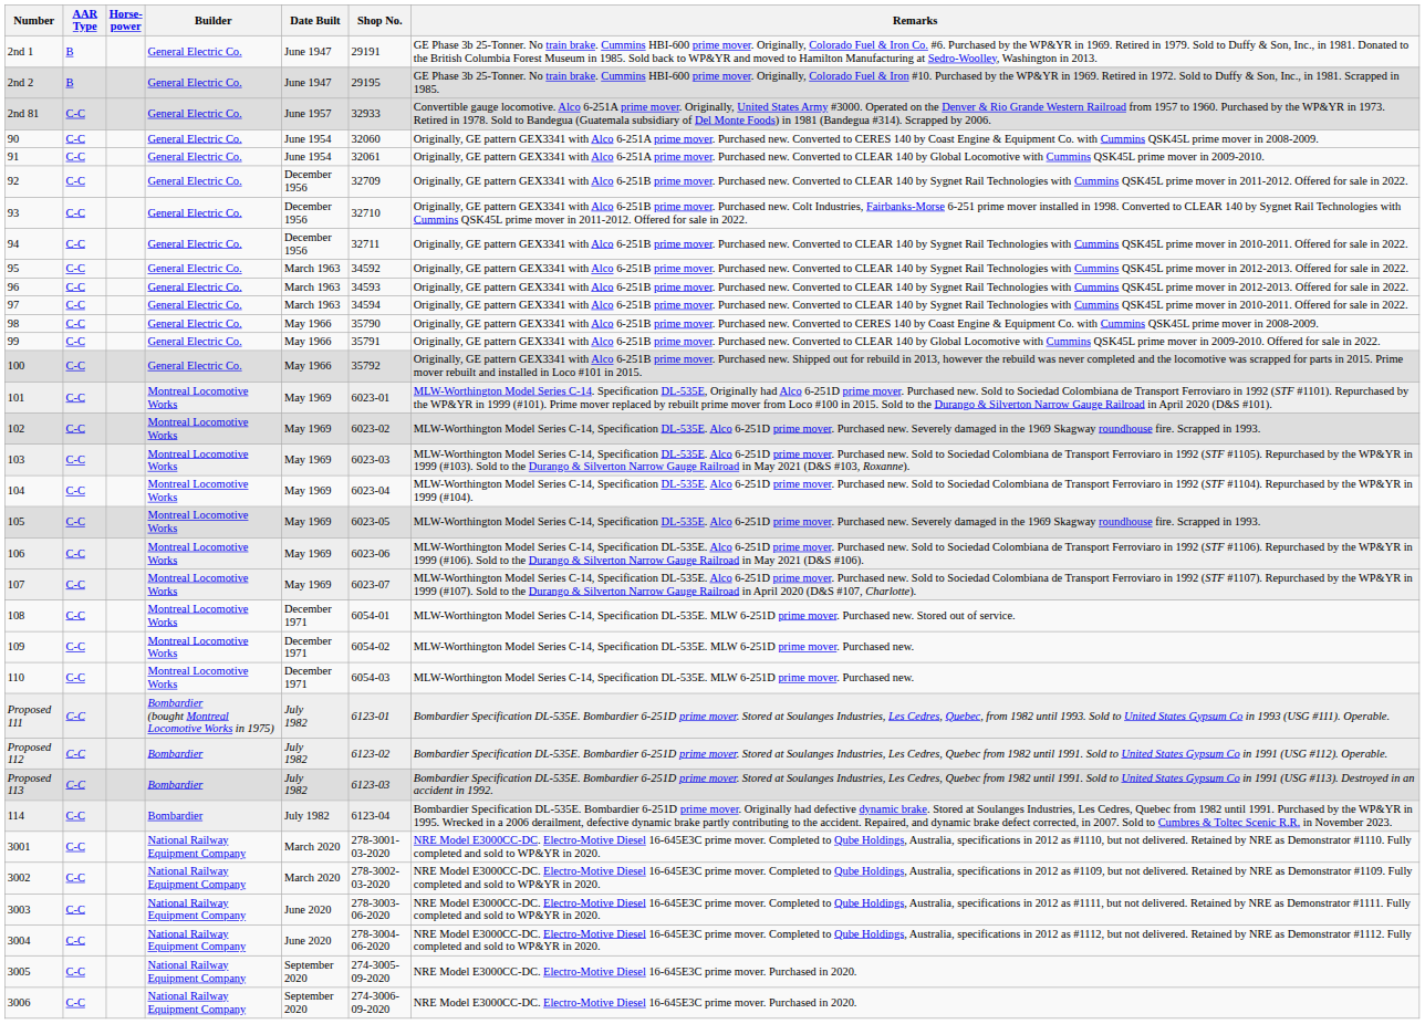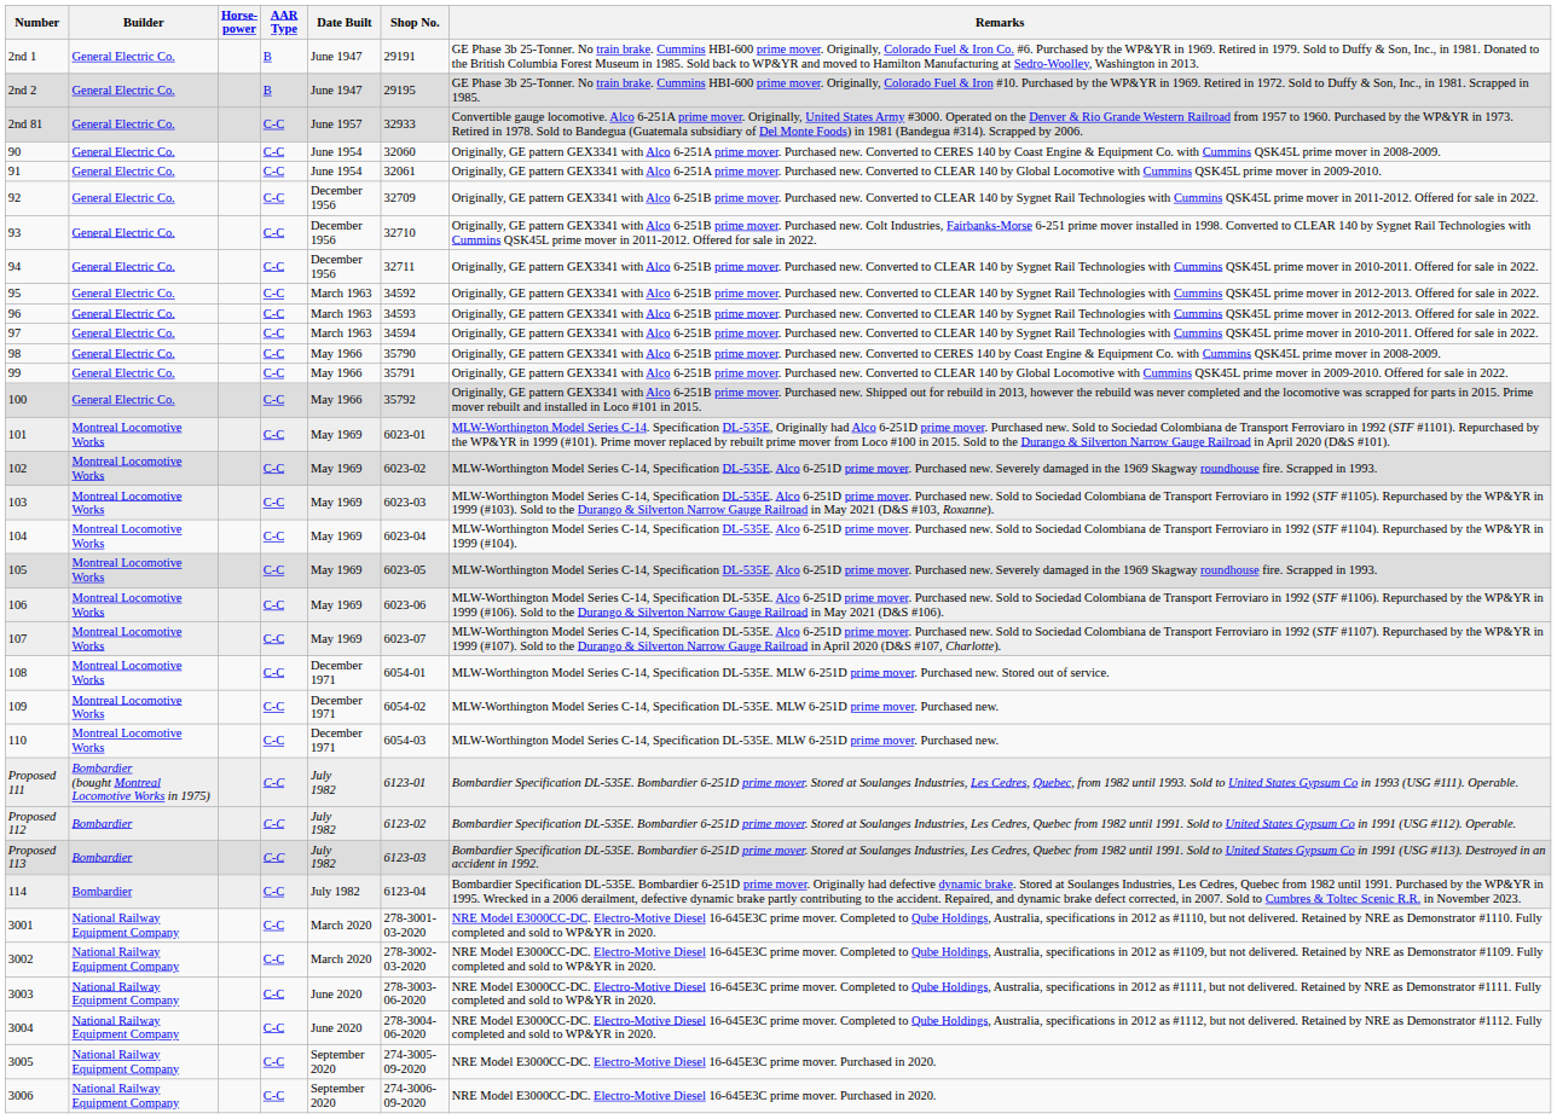columns swapped: Builder <-> AAR Type
